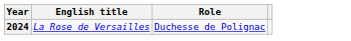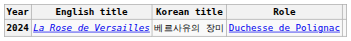+ column: Korean title | 베르사유의 장미
